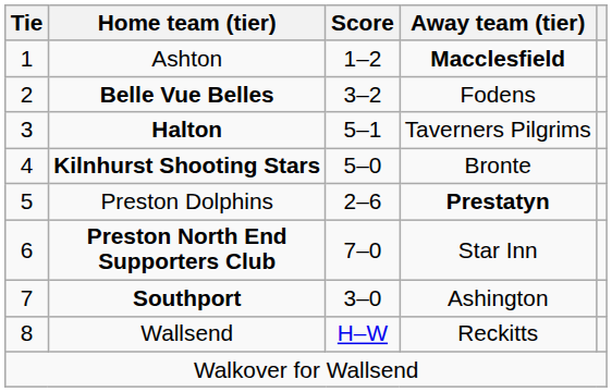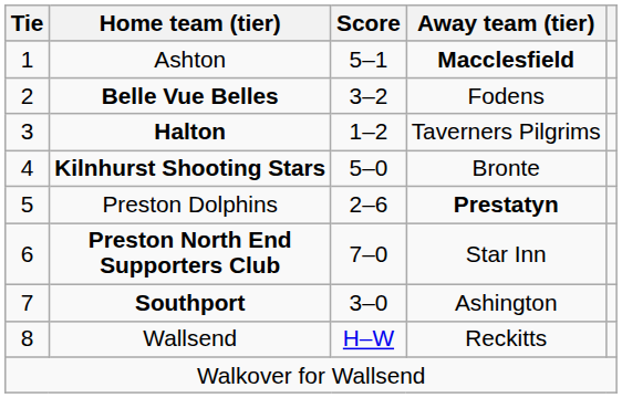Ashton | Score: 1–2 -> 5–1
Halton | Score: 5–1 -> 1–2
